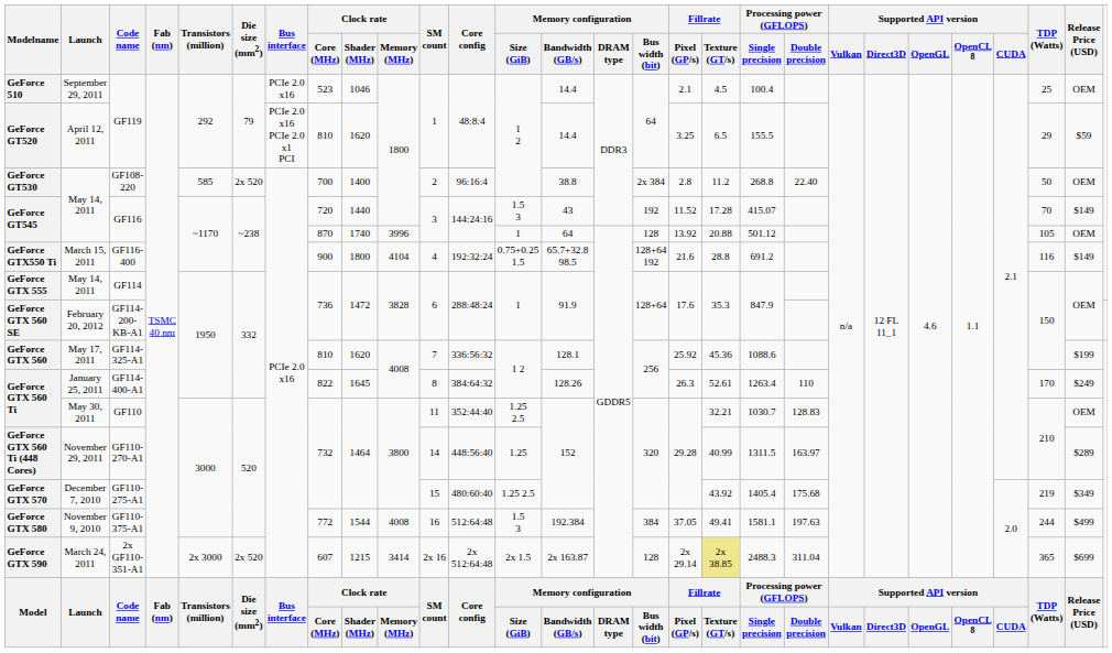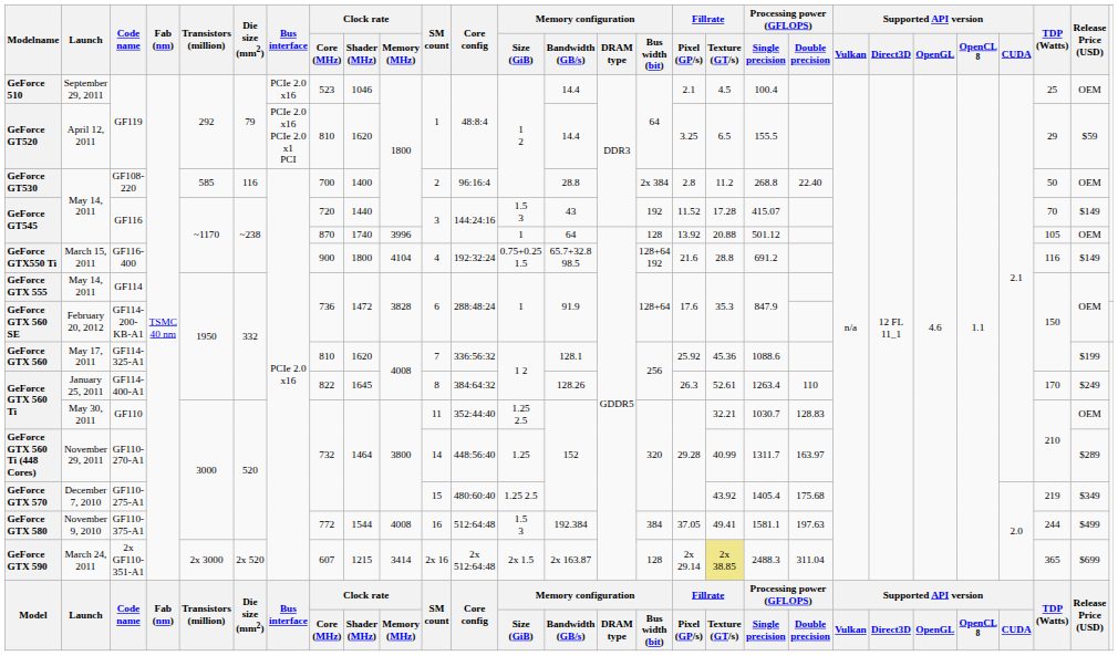GeForce GT530 | Die size (mm2): 2x 520 -> 116
GeForce GT530 | Memory configuration / Bandwidth (GB/s): 38.8 -> 28.8
GeForce GTX 560 Ti (448 Cores) | Processing power (GFLOPS) / Single precision: 1311.5 -> 1311.7
